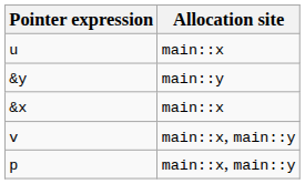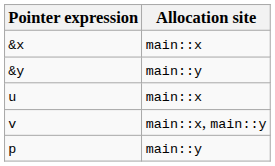rows swapped: &x <-> u
p | Allocation site: main::x, main::y -> main::y
